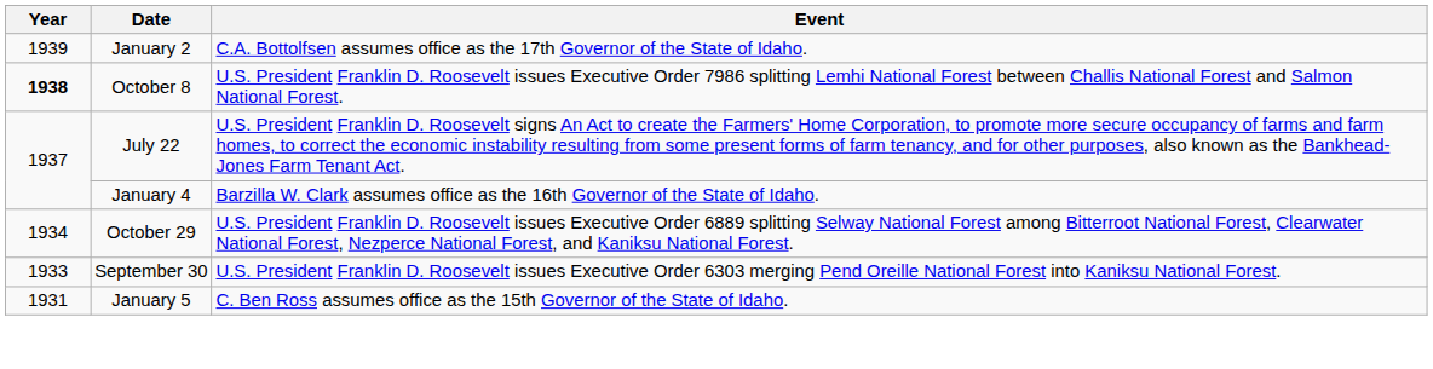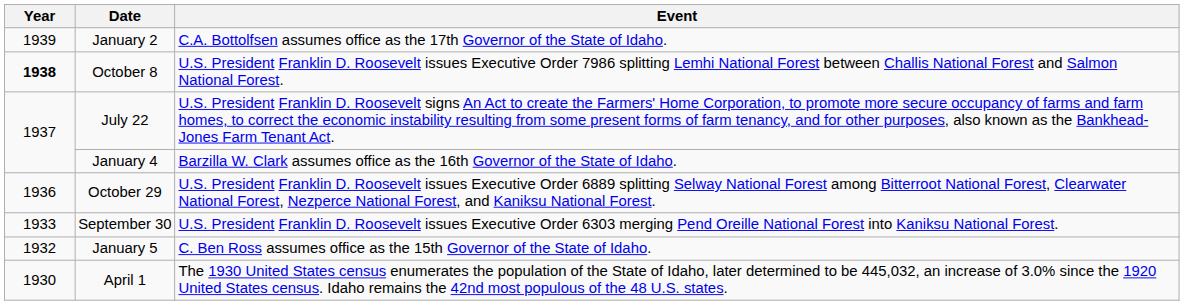October 29 | Year: 1934 -> 1936
January 5 | Year: 1931 -> 1932
+ row: 1930 | April 1 | The 1930 United States census enumerates the population of the State of Idaho, later determined to be 445,032, an increase of 3.0% since the 1920 United States census. Idaho remains the 42nd most populous of the 48 U.S. states.
